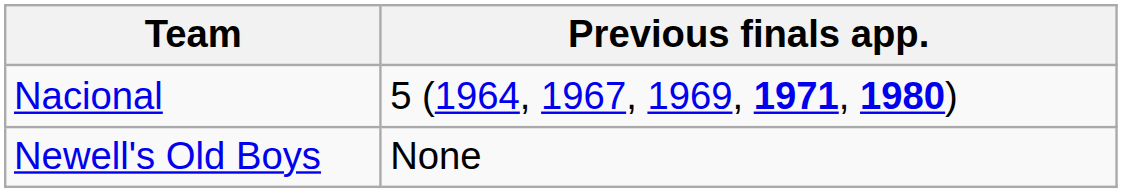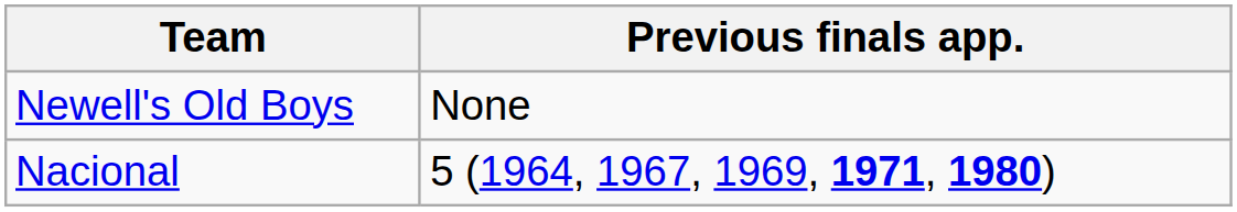rows swapped: Newell's Old Boys <-> Nacional
